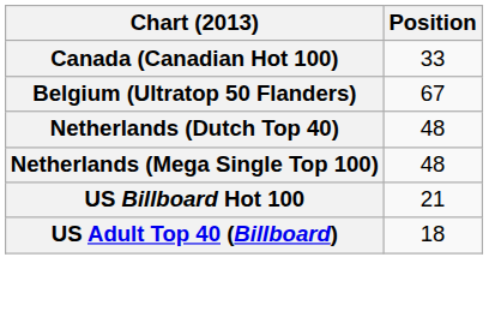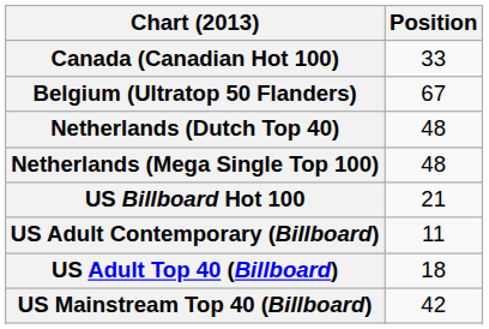+ row: US Adult Contemporary (Billboard) | 11
+ row: US Mainstream Top 40 (Billboard) | 42
